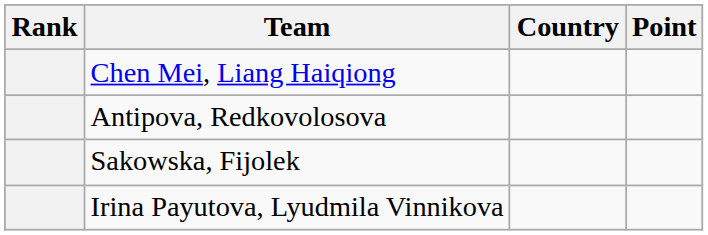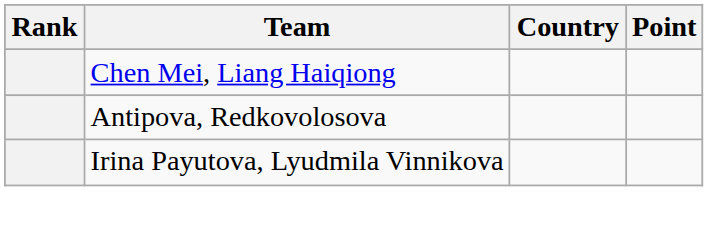- row: Sakowska, Fijolek
